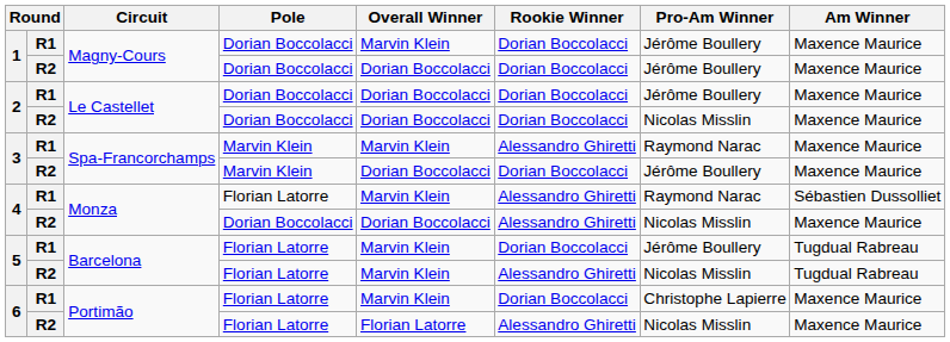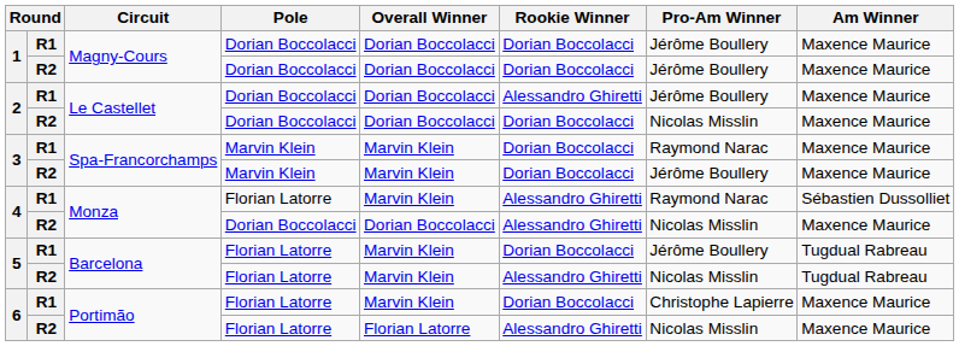1 / R1 | Overall Winner: Marvin Klein -> Dorian Boccolacci
2 / R1 | Rookie Winner: Dorian Boccolacci -> Alessandro Ghiretti
3 / R1 | Rookie Winner: Alessandro Ghiretti -> Dorian Boccolacci
3 / R2 | Overall Winner: Dorian Boccolacci -> Marvin Klein
